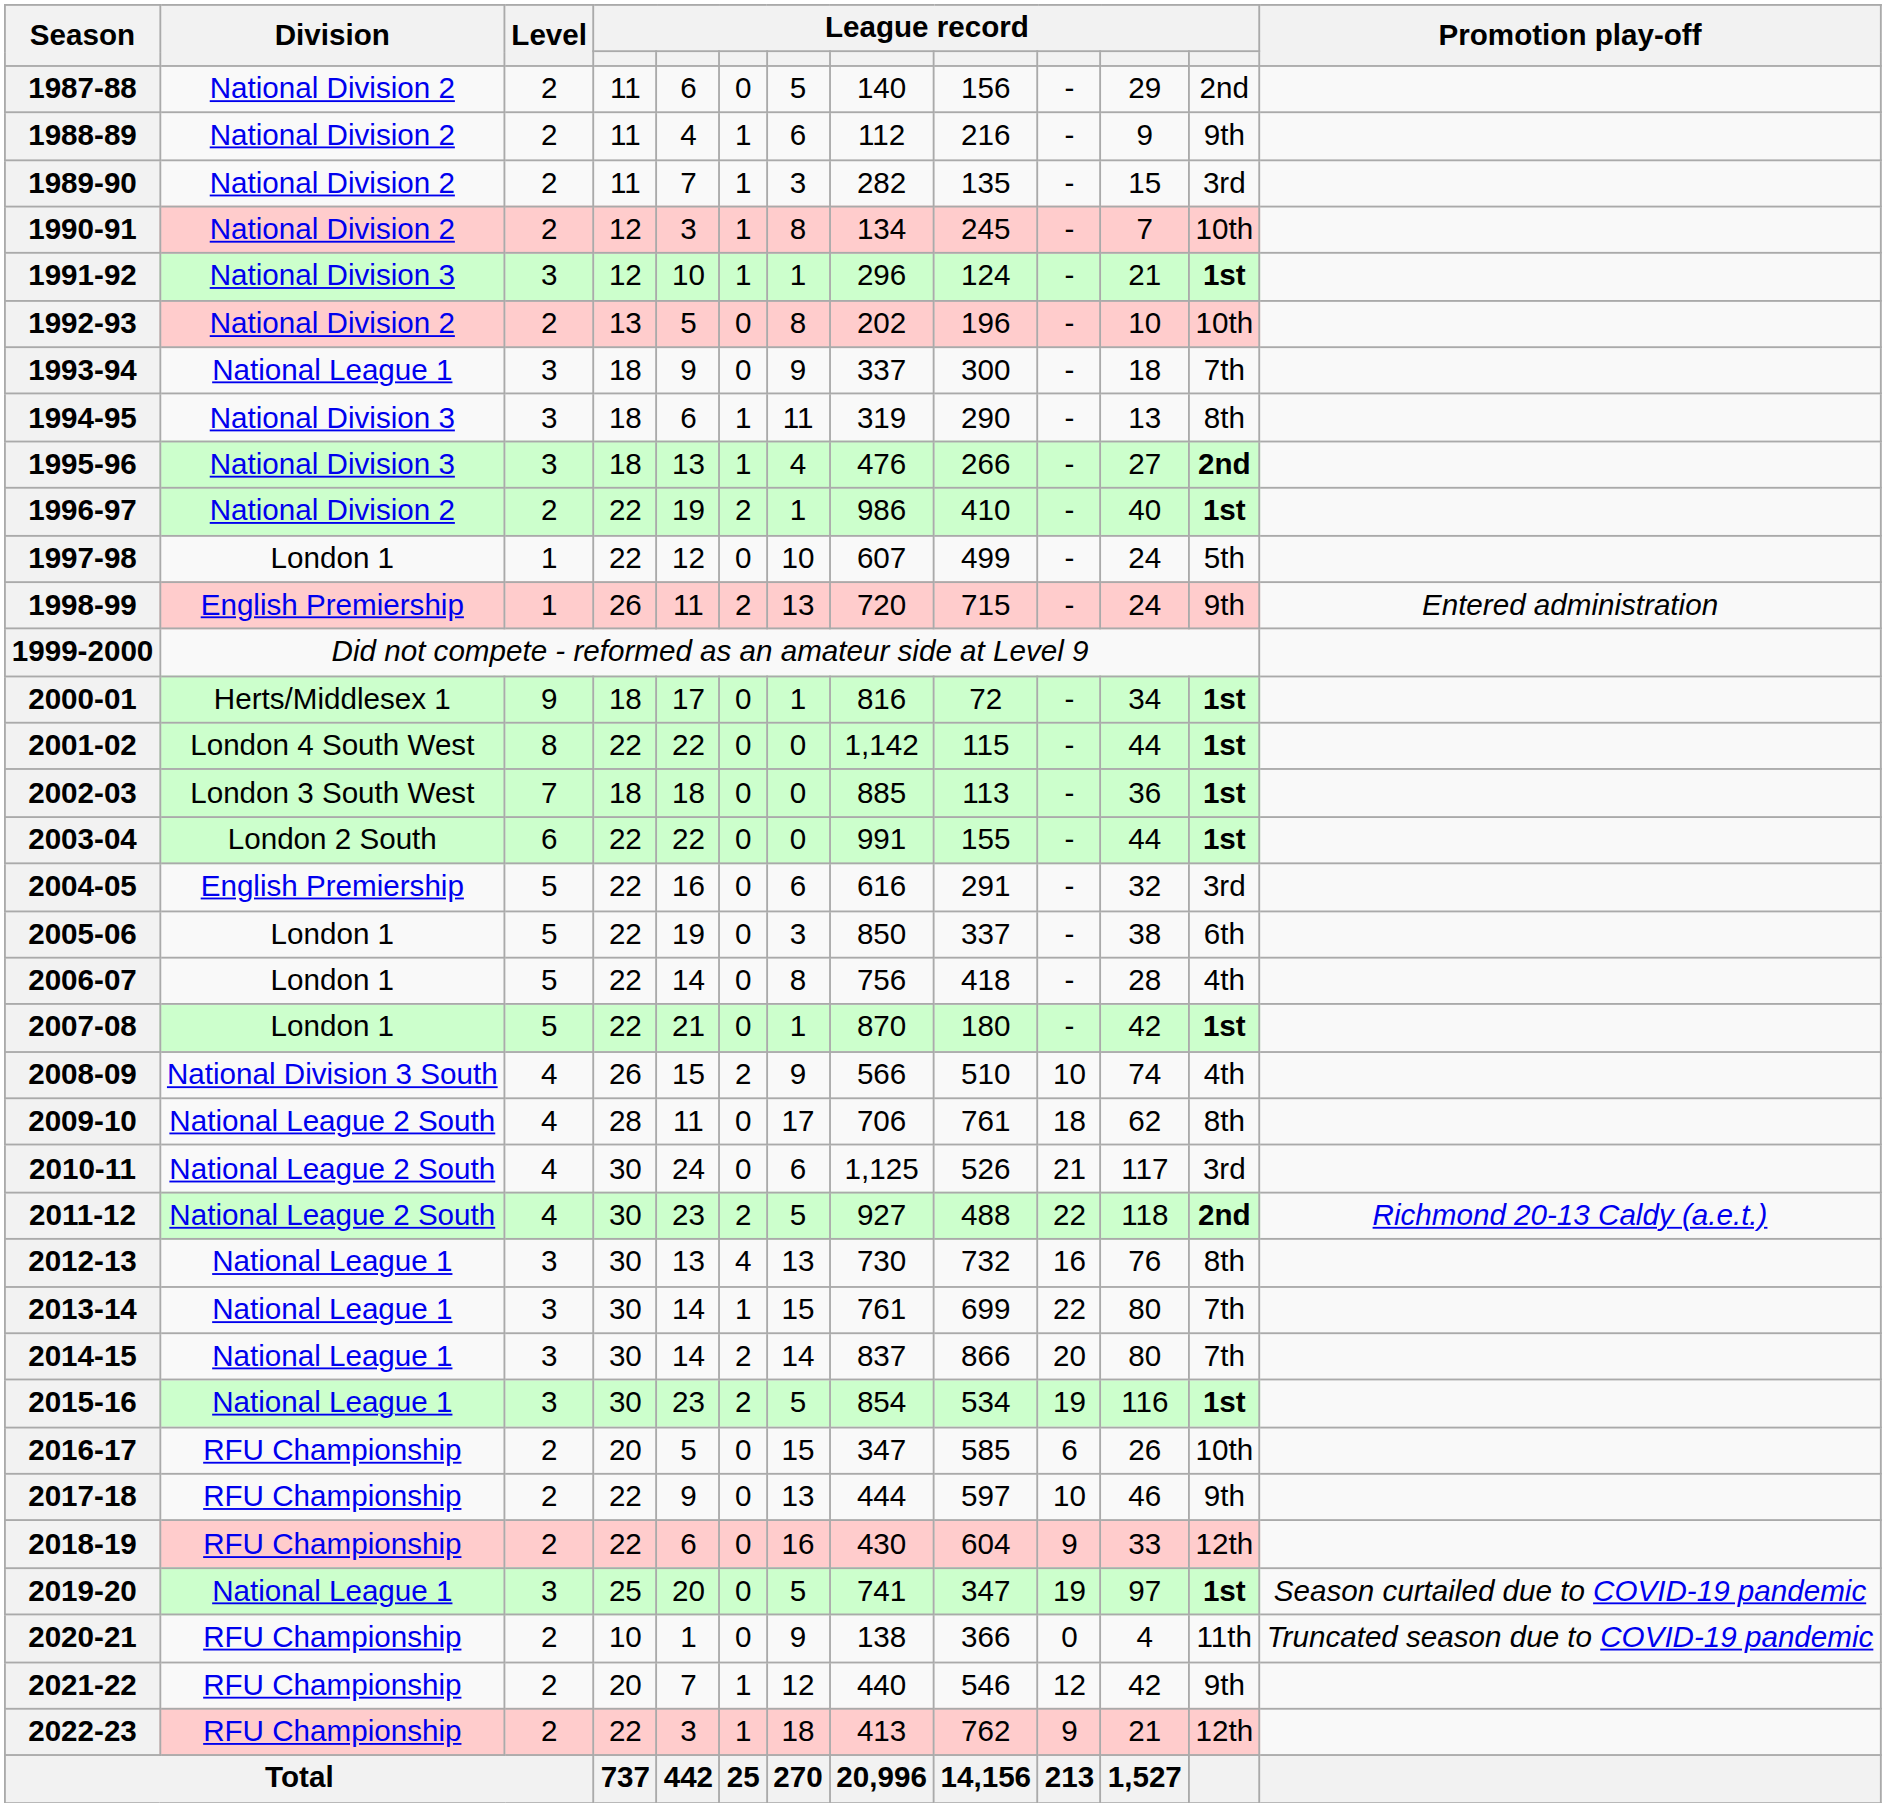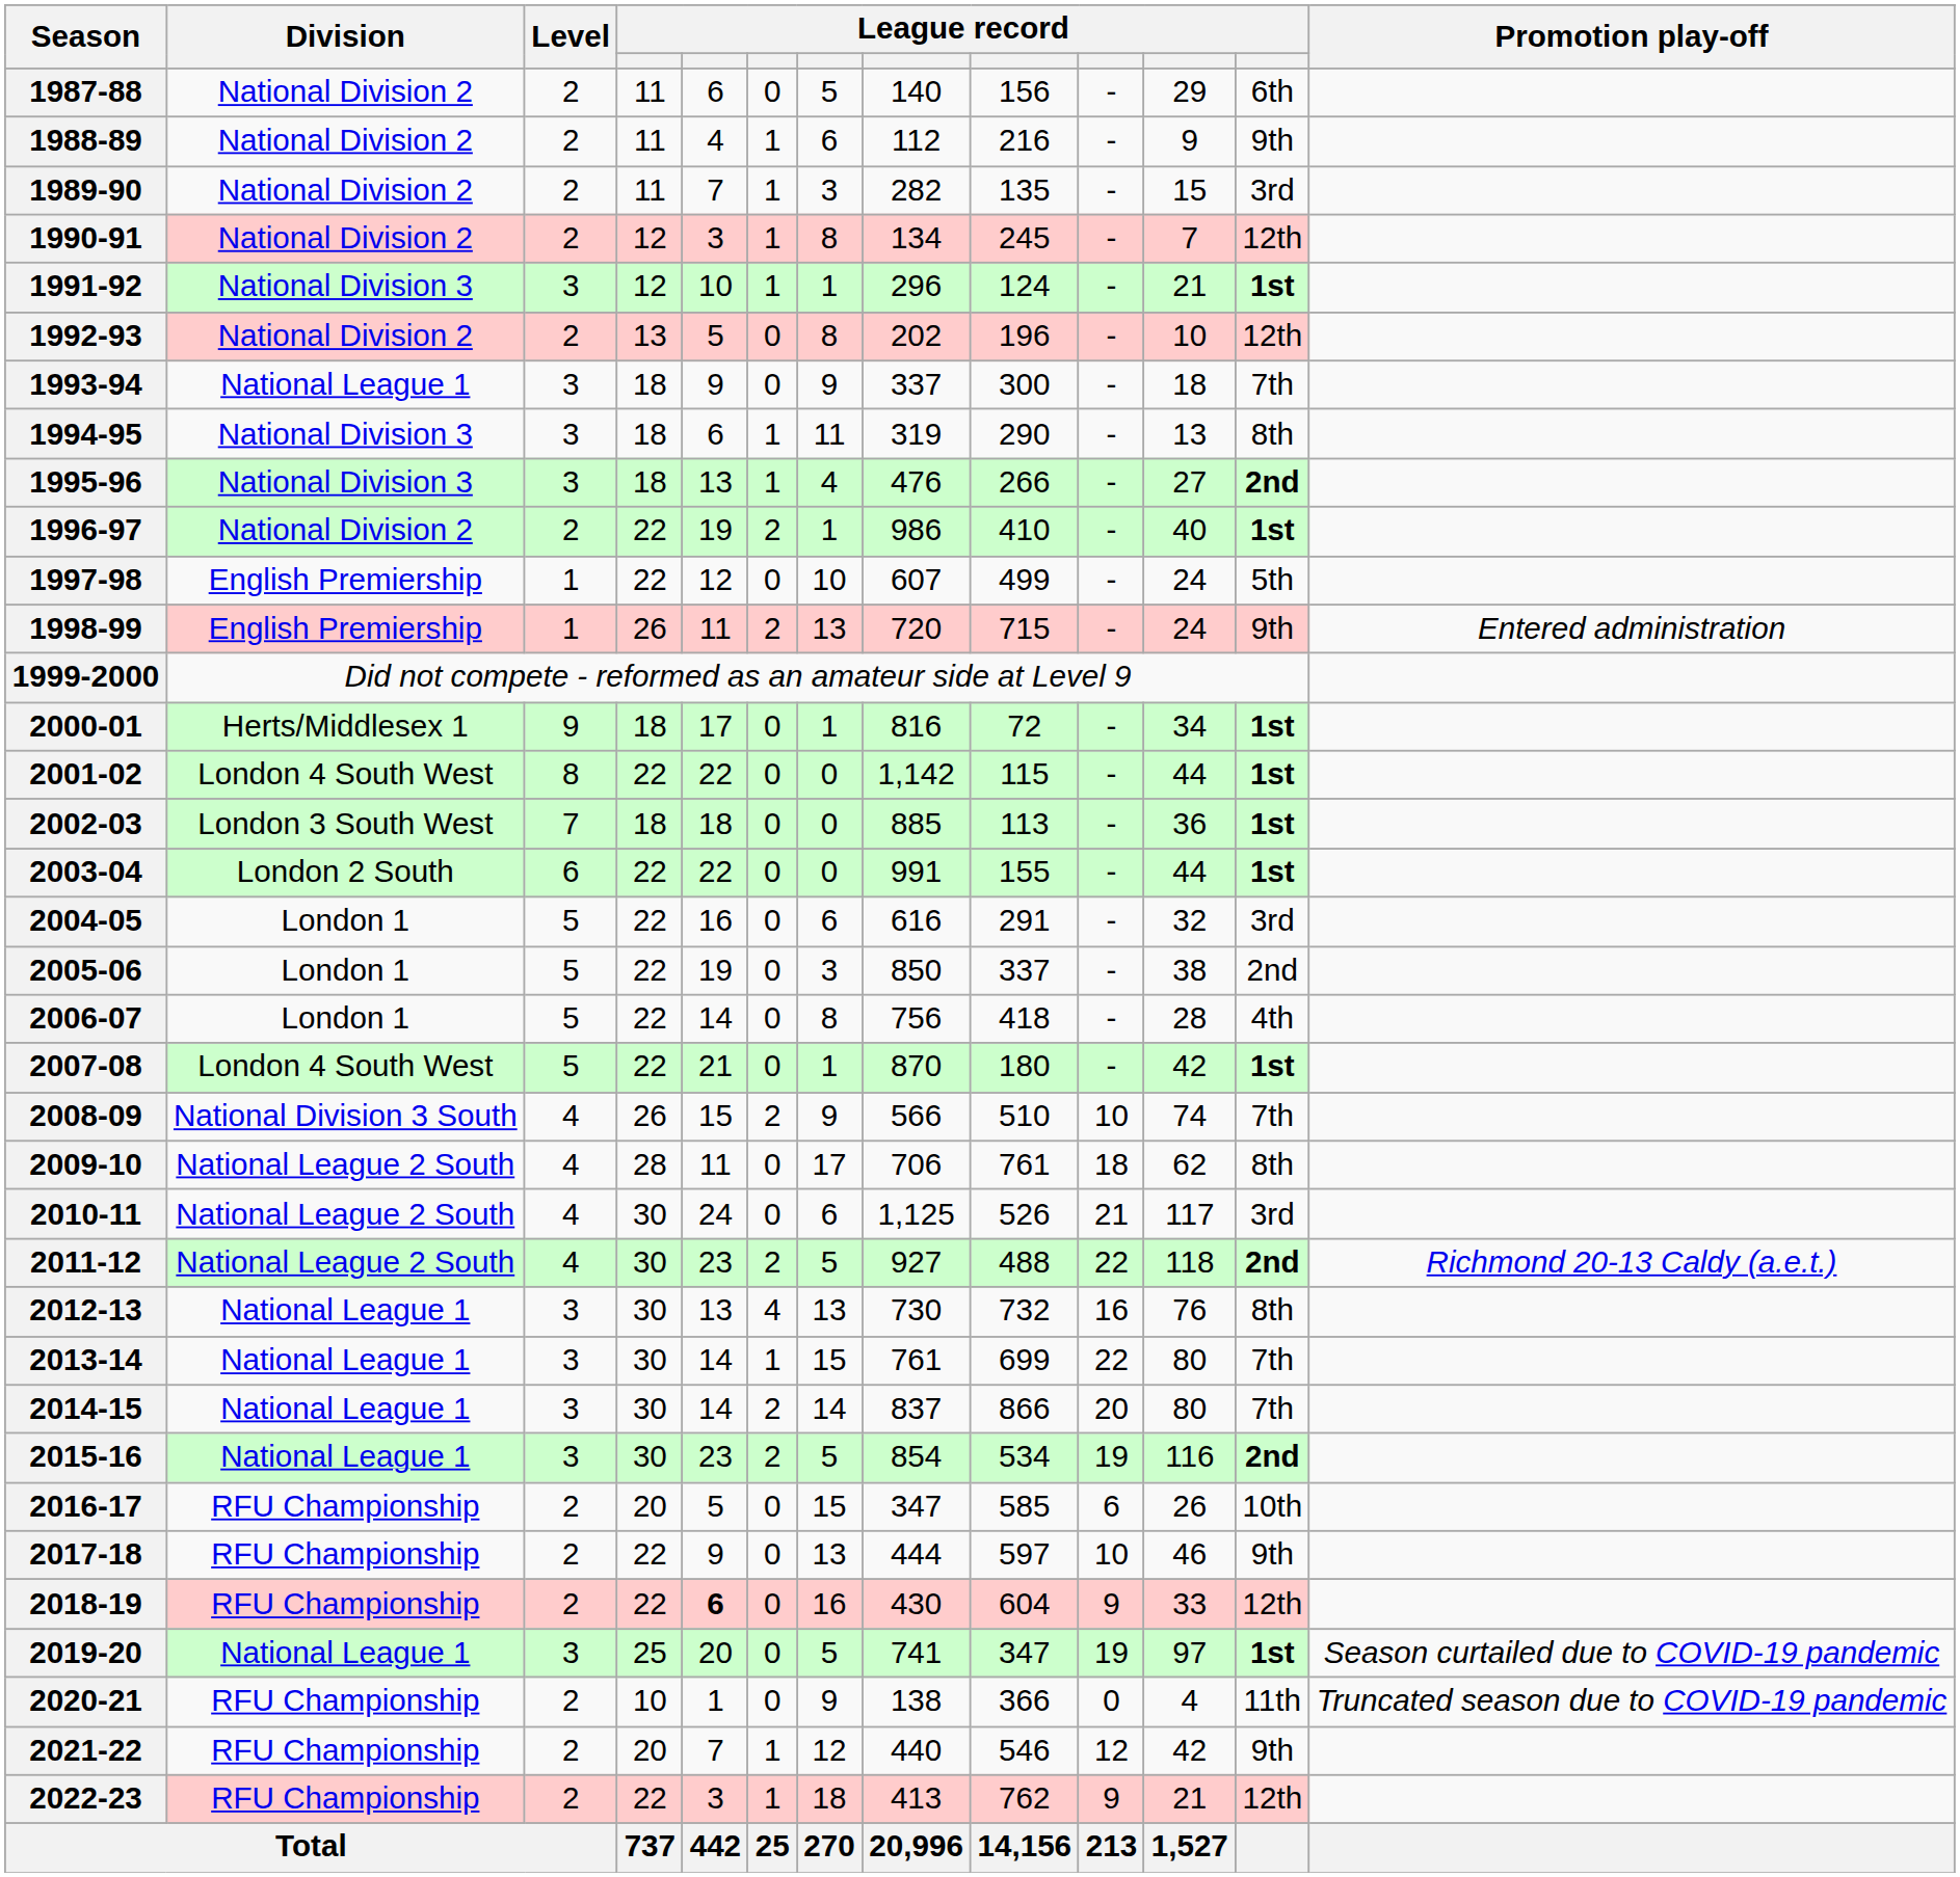1987-88 | column 12: 2nd -> 6th
1990-91 | column 12: 10th -> 12th
1992-93 | column 12: 10th -> 12th
1997-98 | Division: London 1 -> English Premiership
2004-05 | Division: English Premiership -> London 1
2005-06 | column 12: 6th -> 2nd
2007-08 | Division: London 1 -> London 4 South West
2008-09 | column 12: 4th -> 7th
2015-16 | column 12: 1st -> 2nd
2018-19 | column 5: normal -> bold
